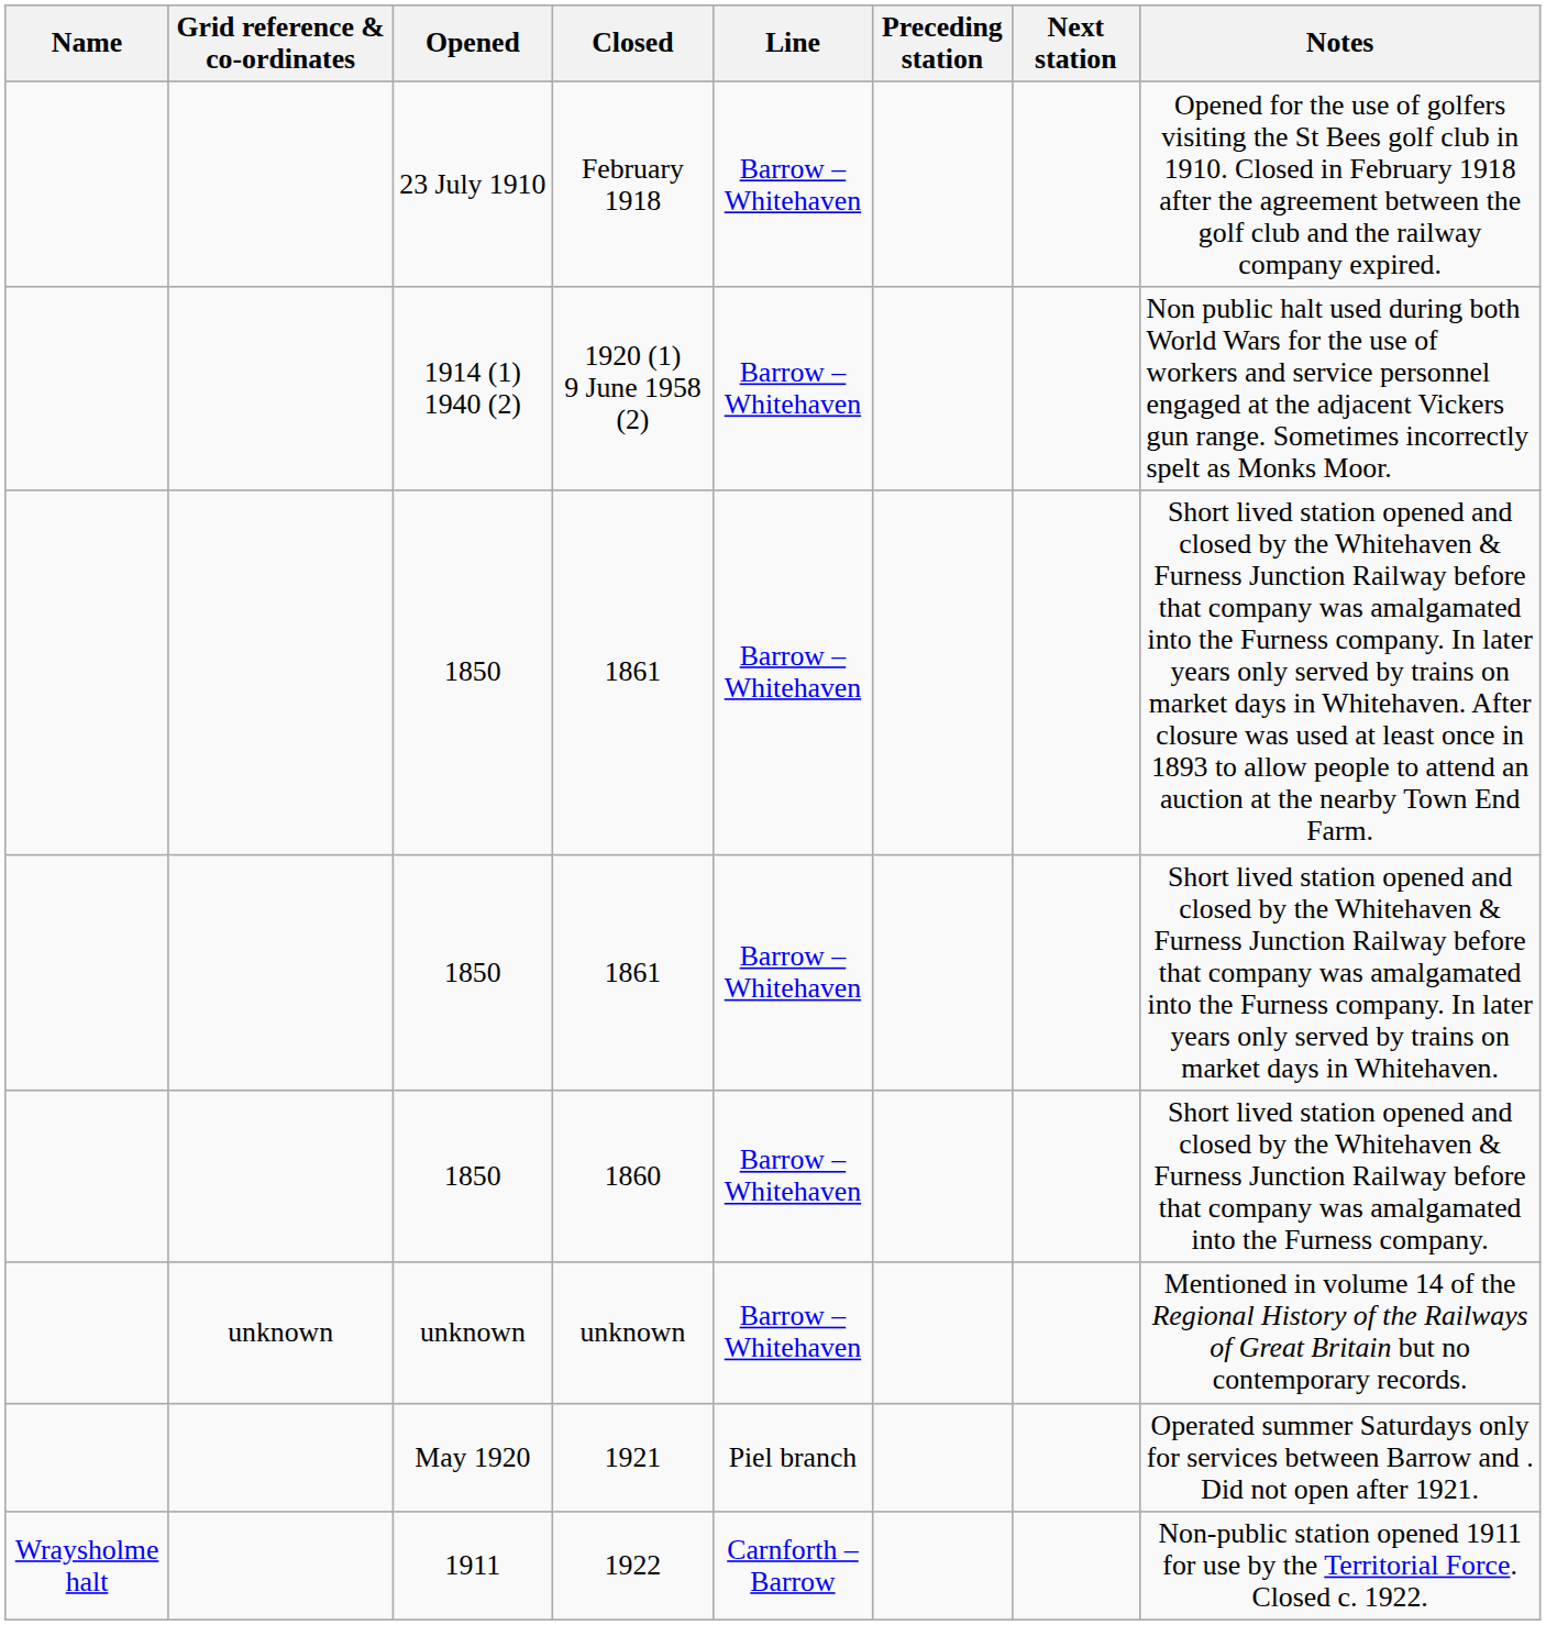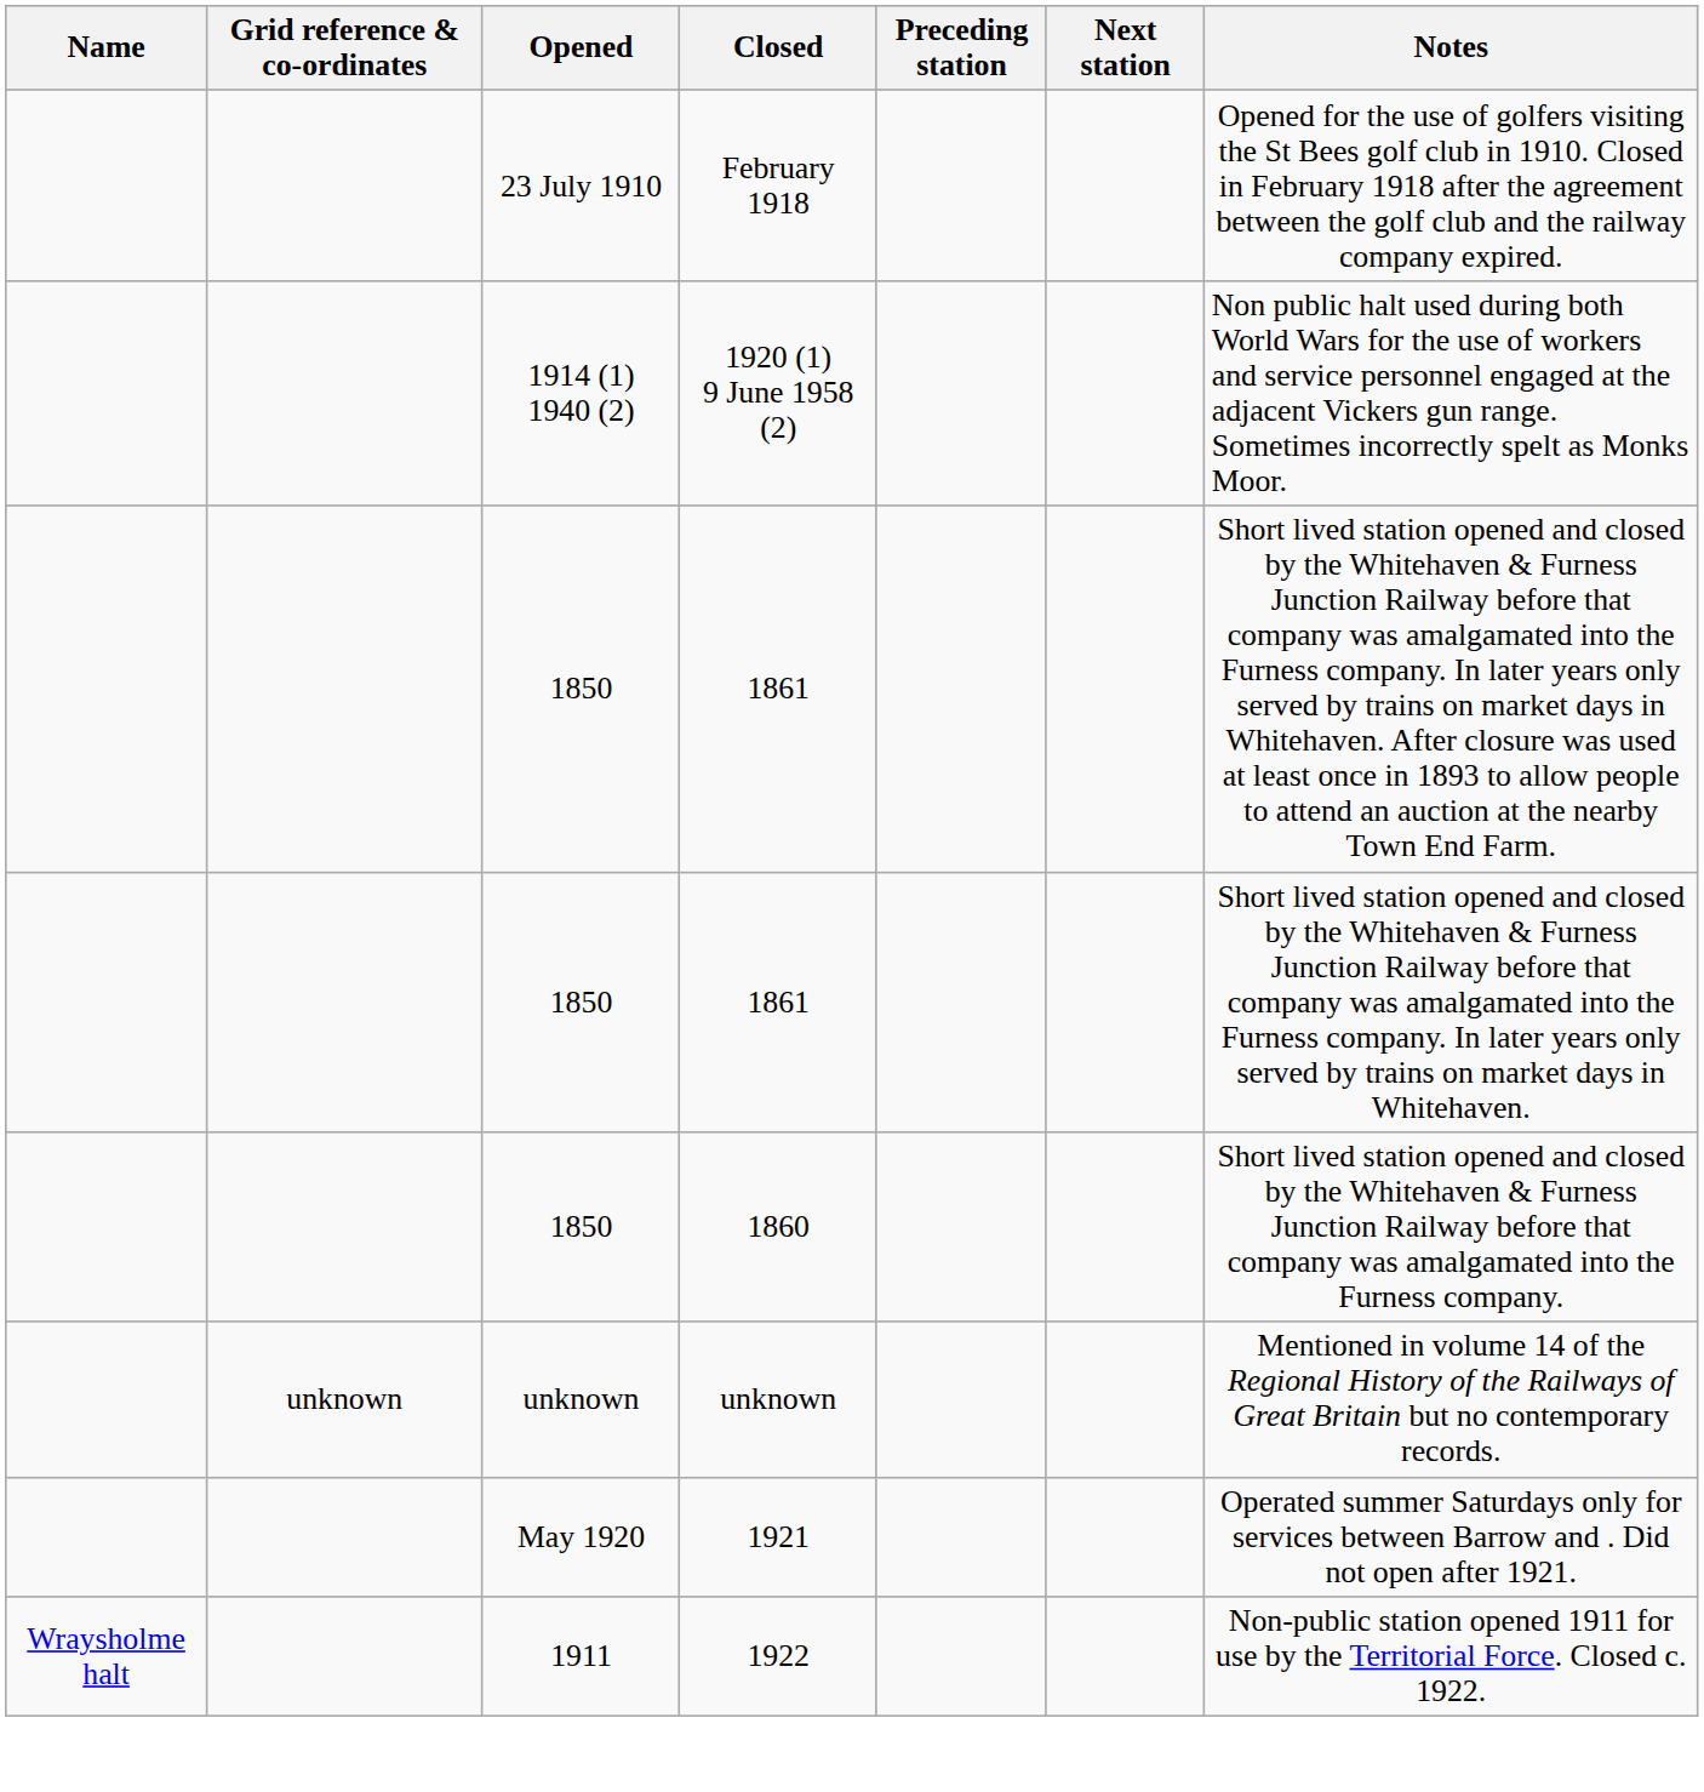- column: Line | Barrow – Whitehaven | Barrow – Whitehaven | Barrow – Whitehaven | Barrow – Whitehaven | Barrow – Whitehaven | Barrow – Whitehaven | Piel branch | Carnforth – Barrow
